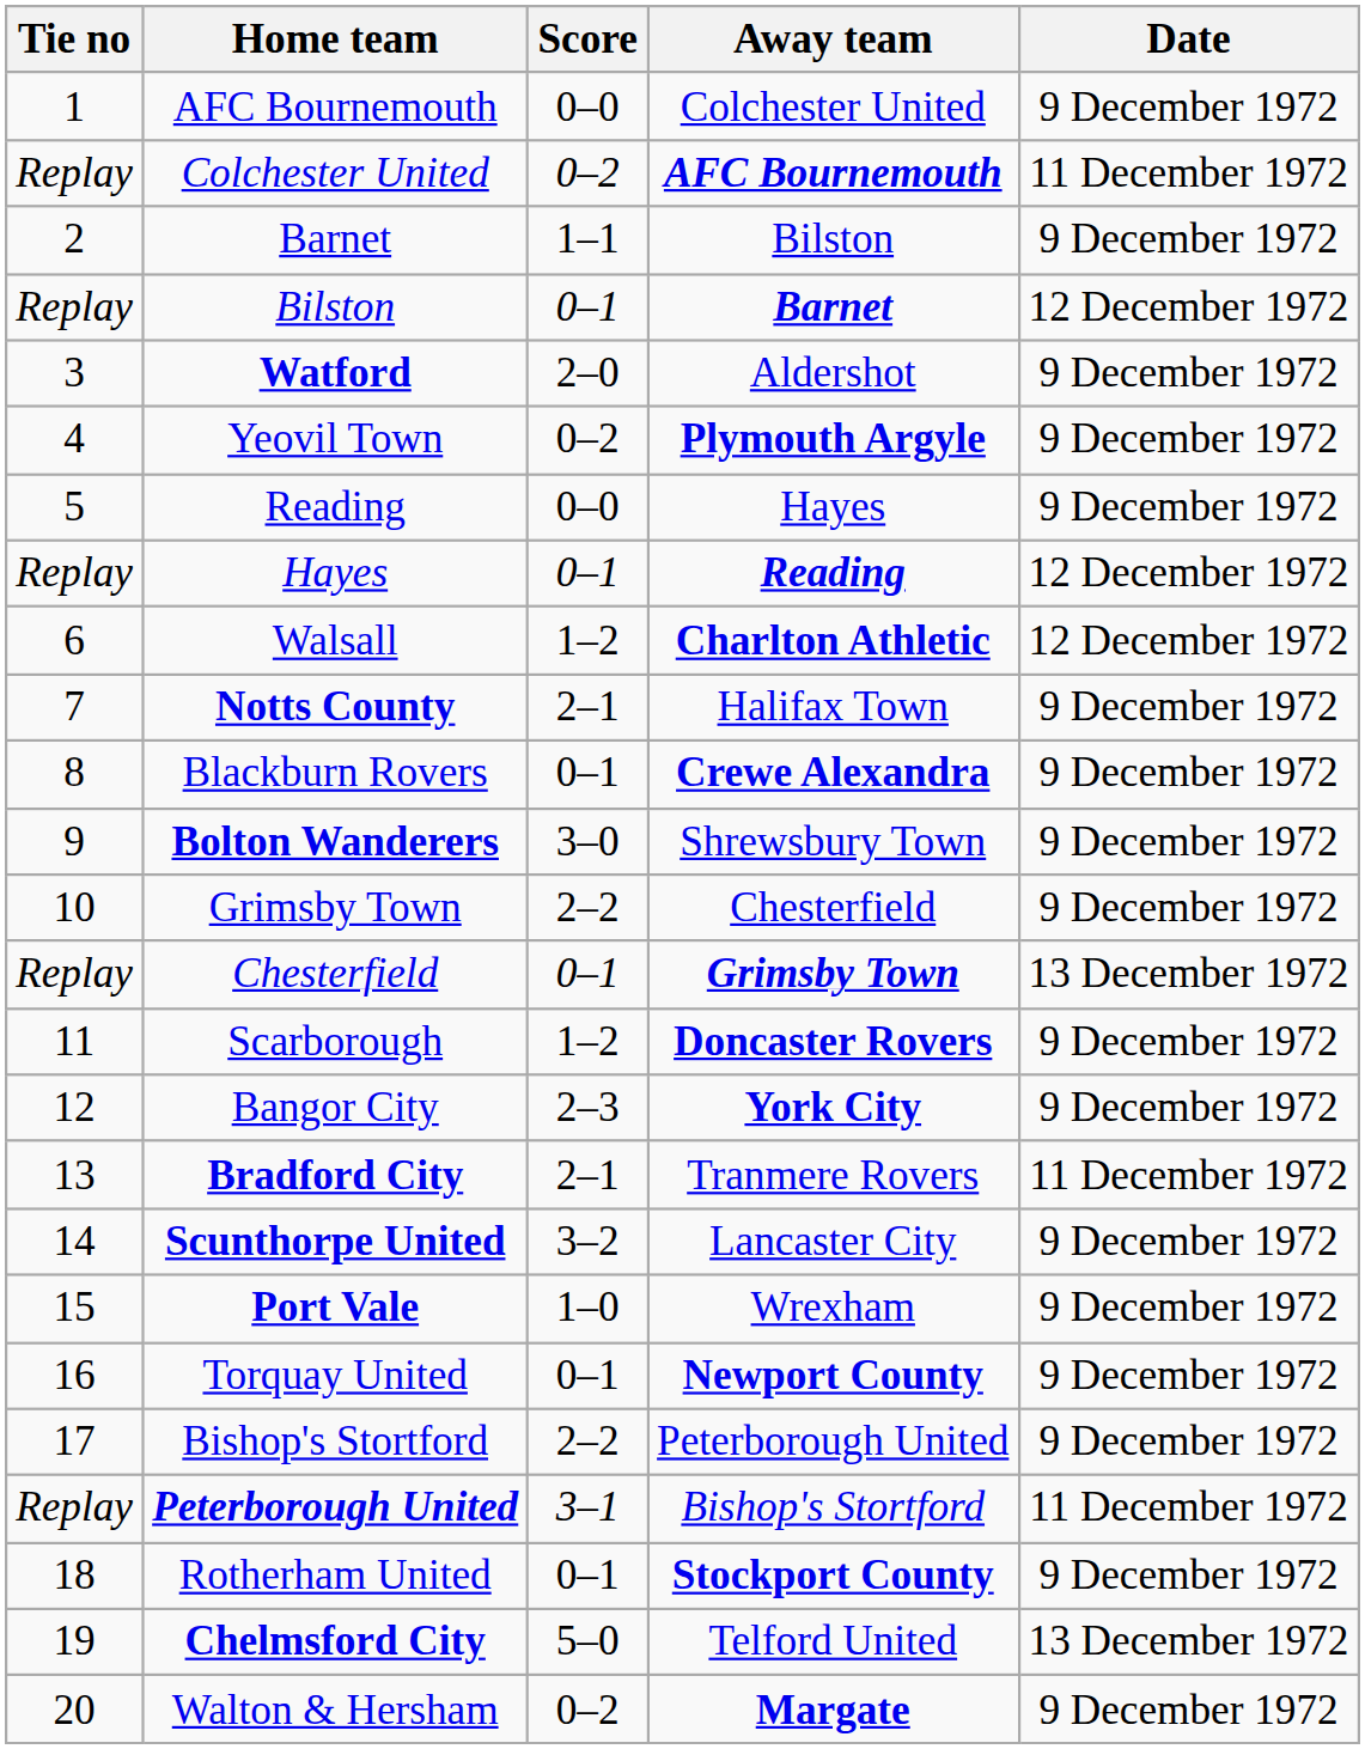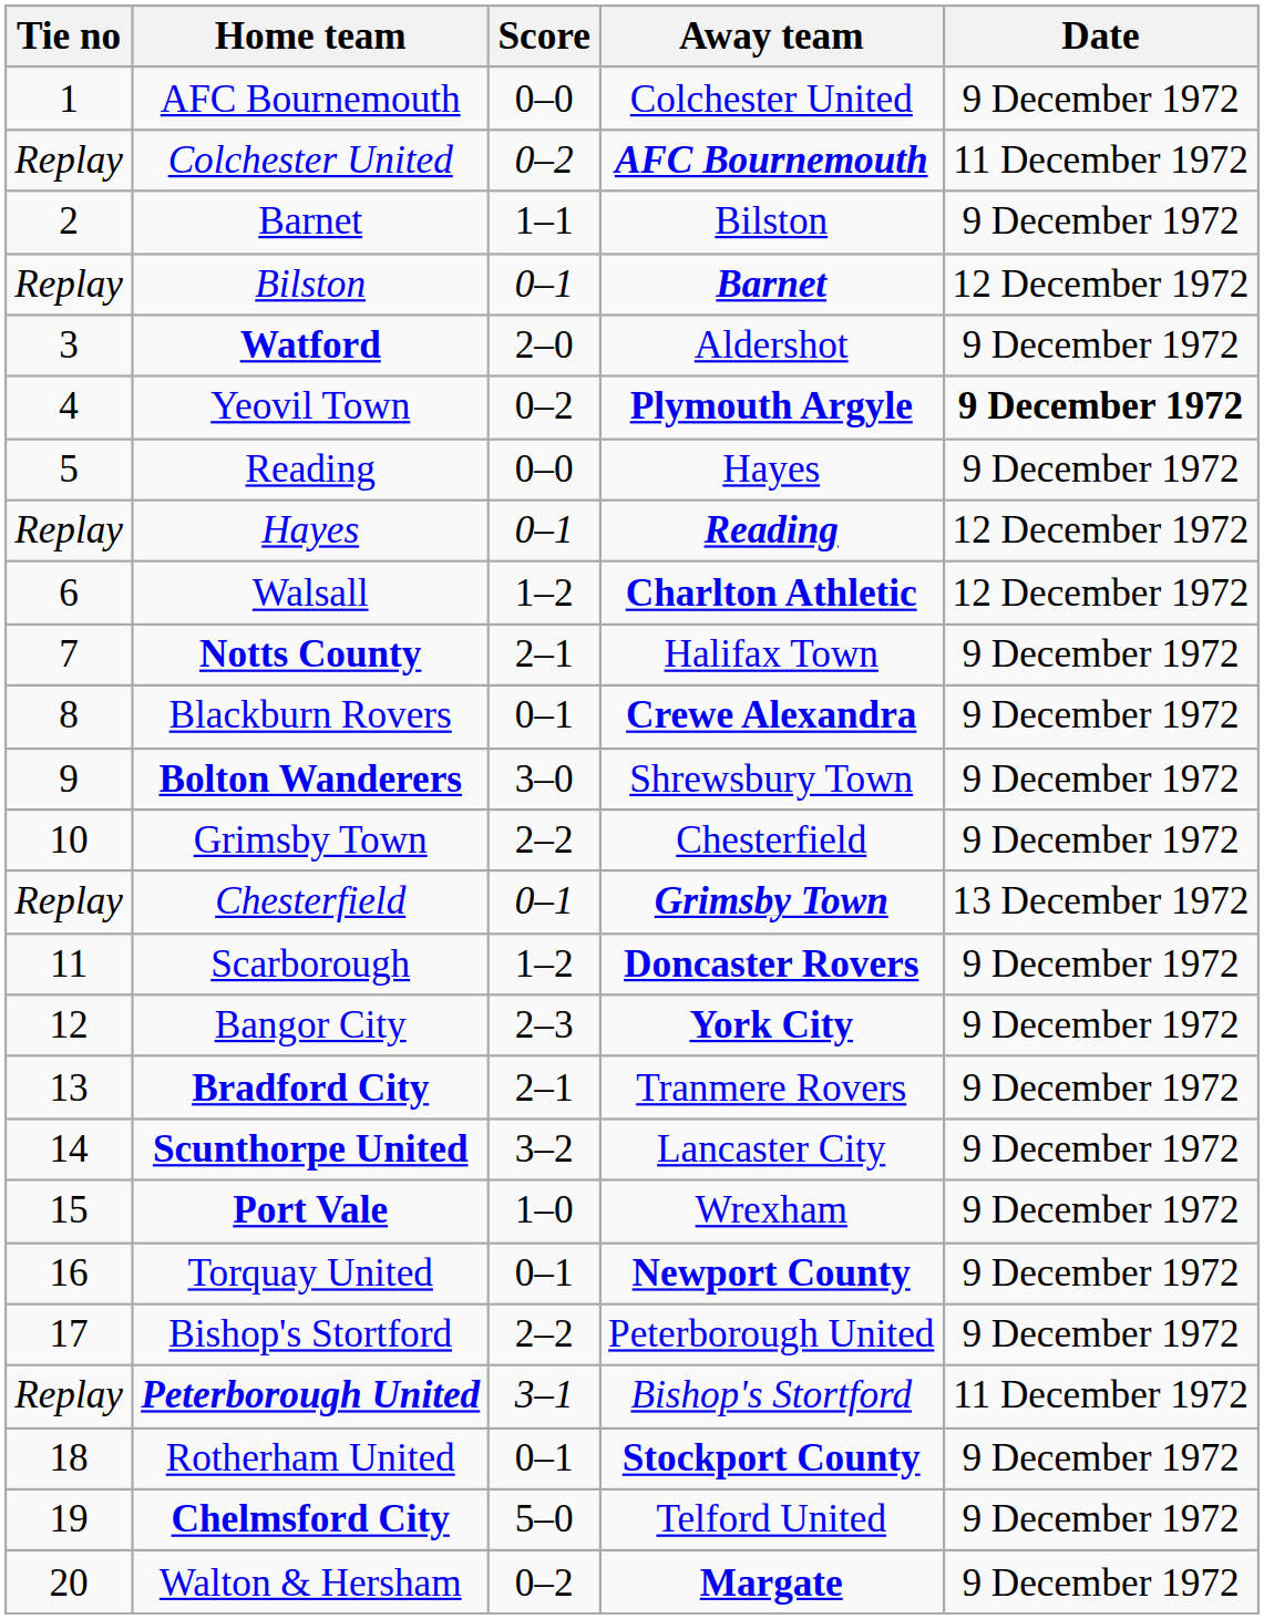Yeovil Town | Date: normal -> bold
Bradford City | Date: 11 December 1972 -> 9 December 1972
Chelmsford City | Date: 13 December 1972 -> 9 December 1972
